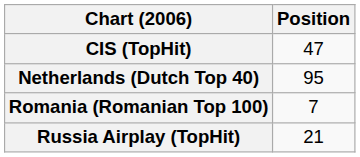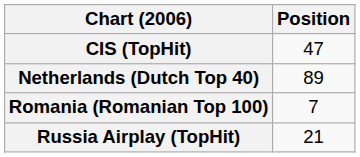Netherlands (Dutch Top 40) | Position: 95 -> 89
